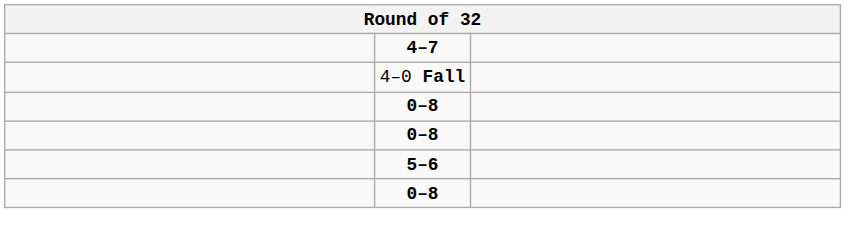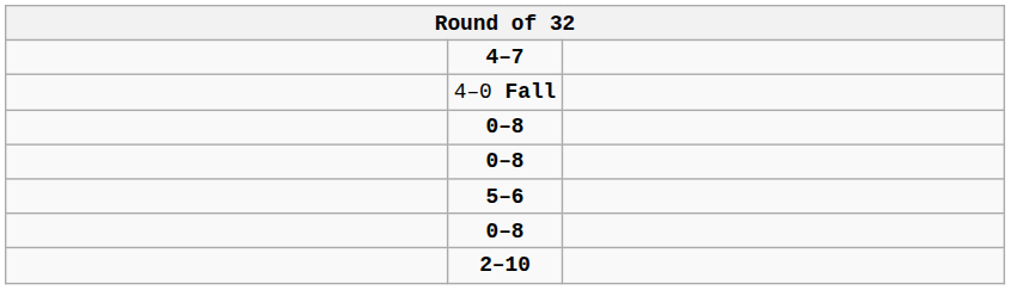+ row: 2–10
